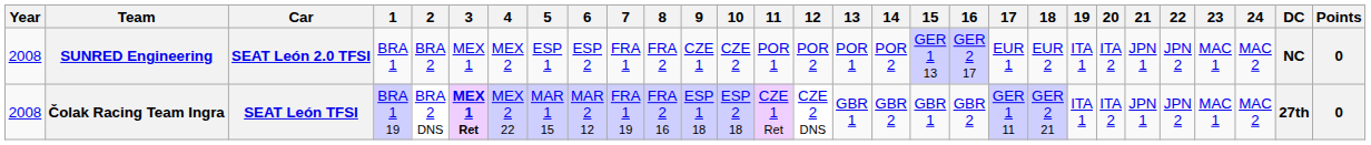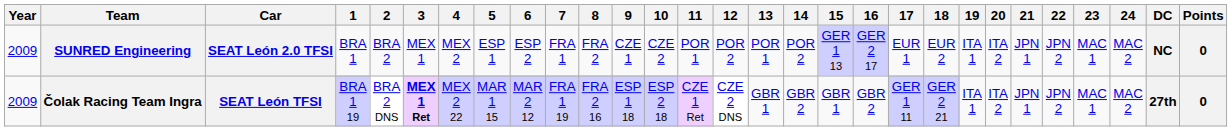SUNRED Engineering | Year: 2008 -> 2009
Čolak Racing Team Ingra | Year: 2008 -> 2009
